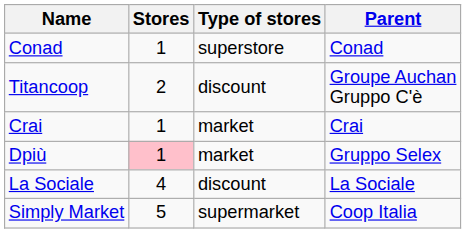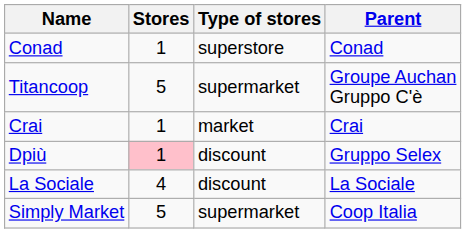Titancoop | Stores: 2 -> 5
Titancoop | Type of stores: discount -> supermarket
Dpiù | Type of stores: market -> discount
